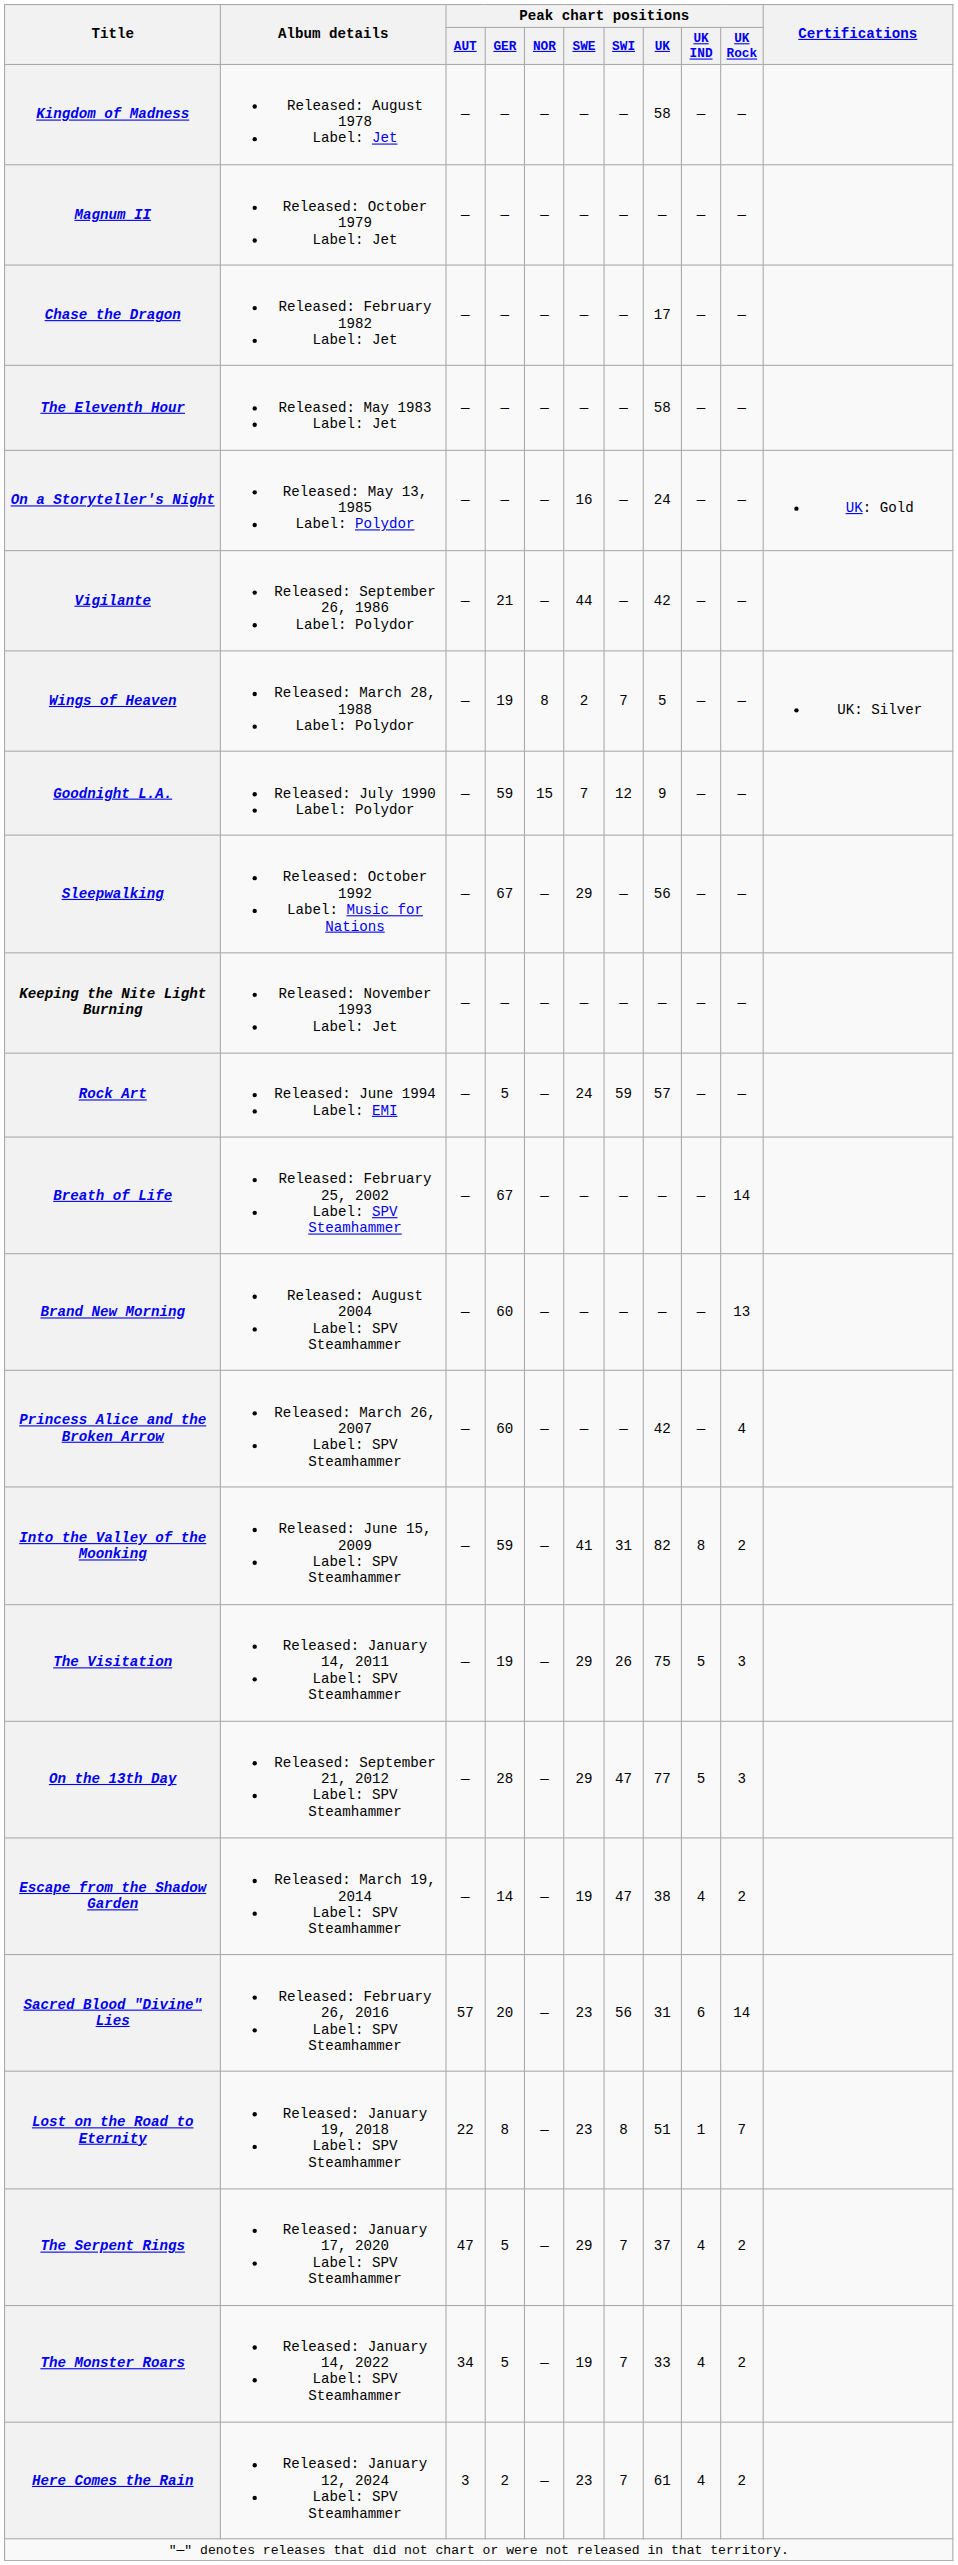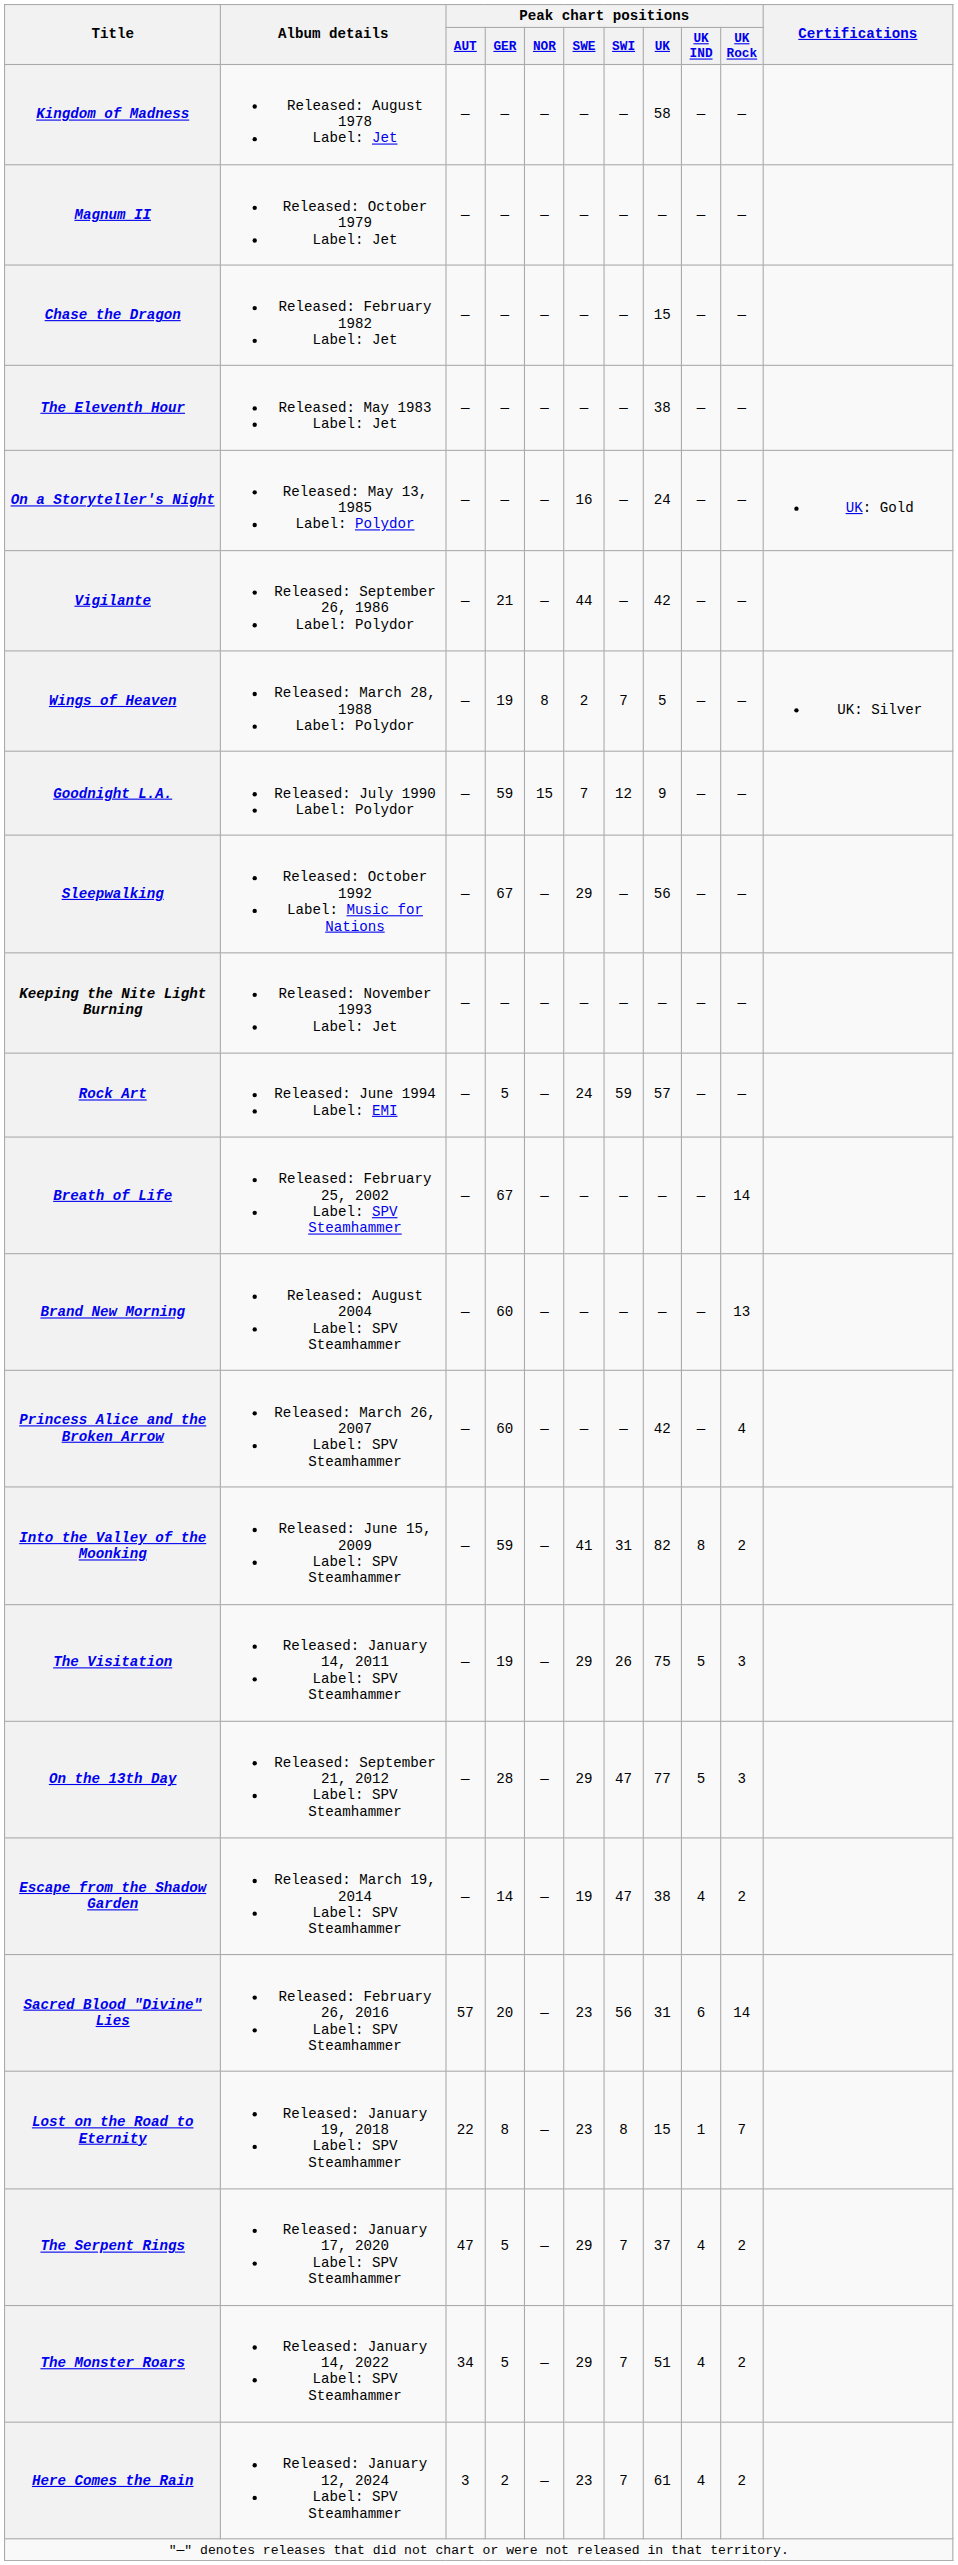Chase the Dragon | Peak chart positions / UK: 17 -> 15
The Eleventh Hour | Peak chart positions / UK: 58 -> 38
Lost on the Road to Eternity | Peak chart positions / UK: 51 -> 15
The Monster Roars | Peak chart positions / SWE: 19 -> 29
The Monster Roars | Peak chart positions / UK: 33 -> 51
